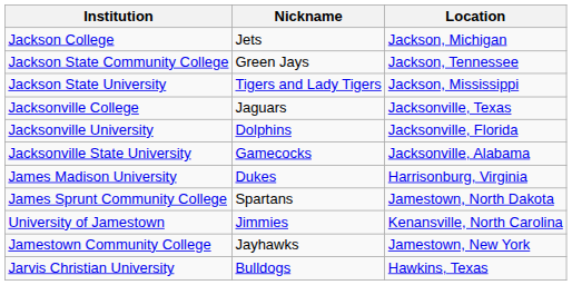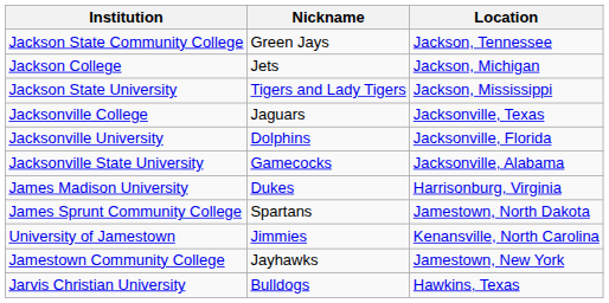rows swapped: Jackson College <-> Jackson State Community College
